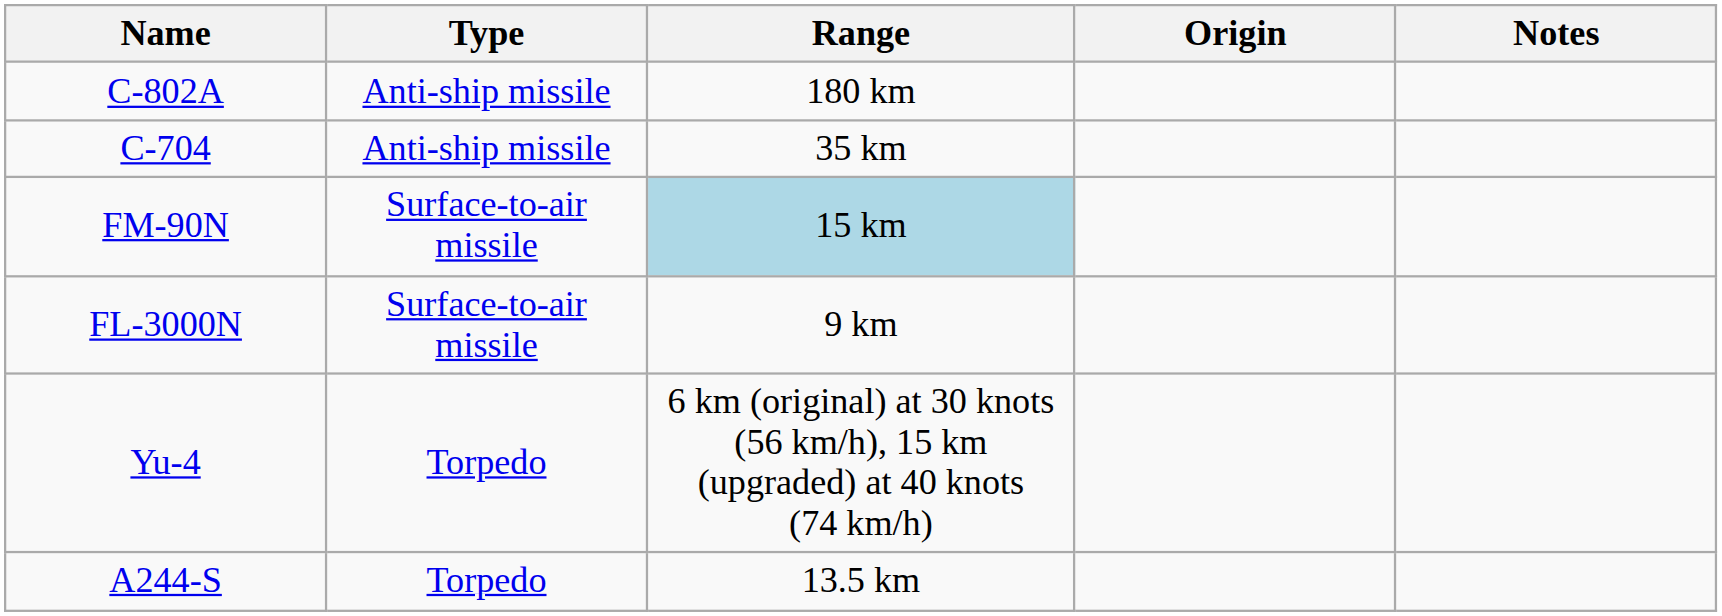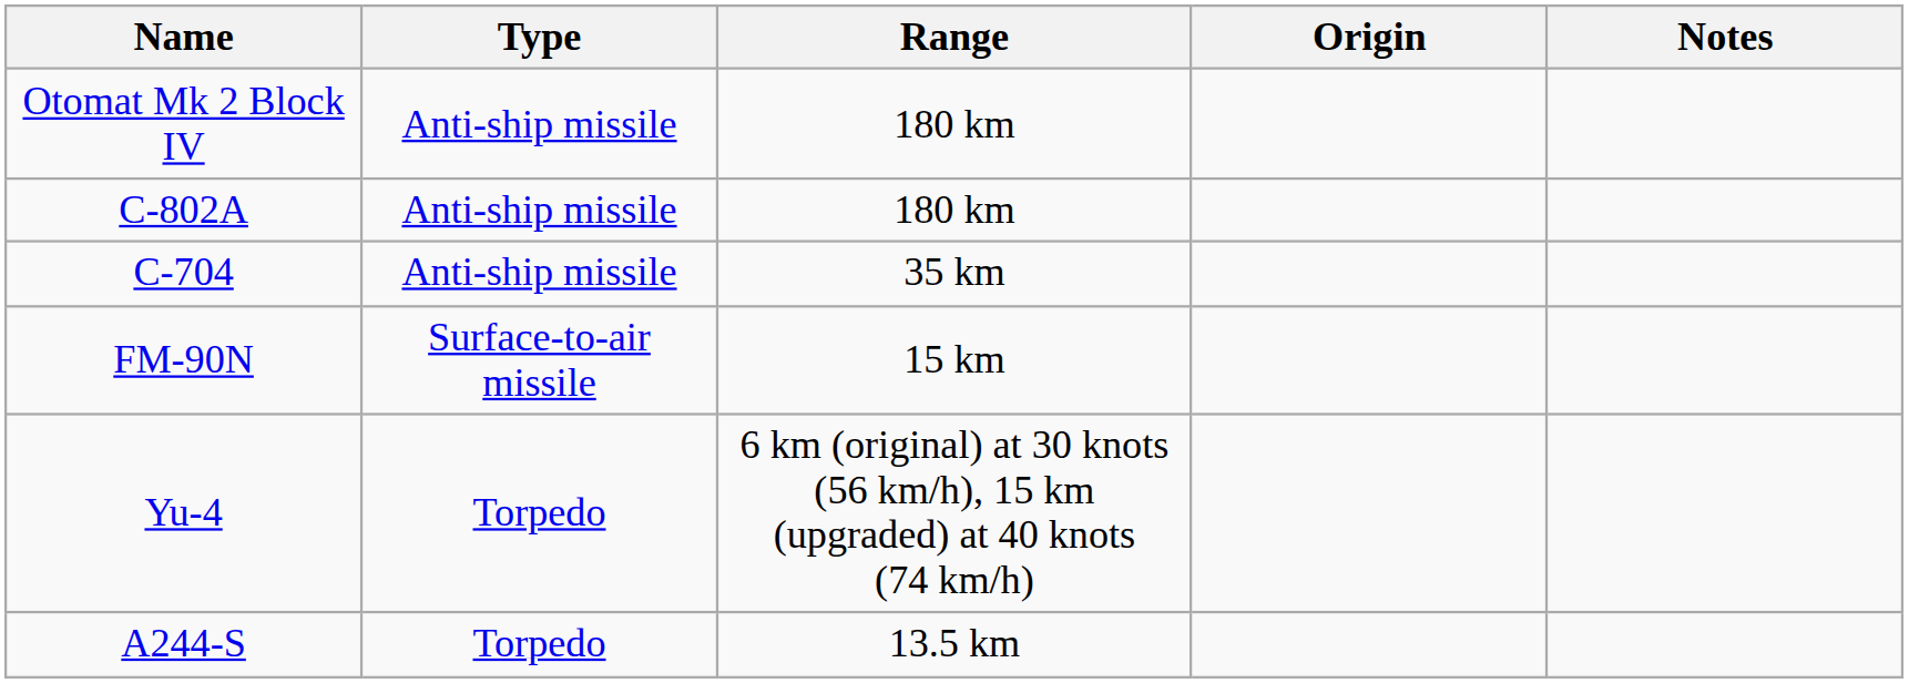+ row: Otomat Mk 2 Block IV | Anti-ship missile | 180 km
FM-90N | Range: lightblue background -> no background
- row: FL-3000N | Surface-to-air missile | 9 km
